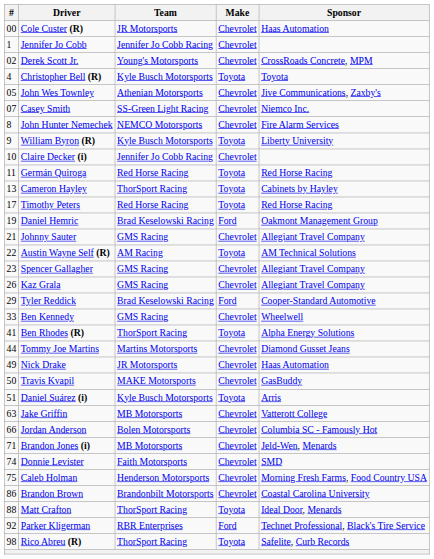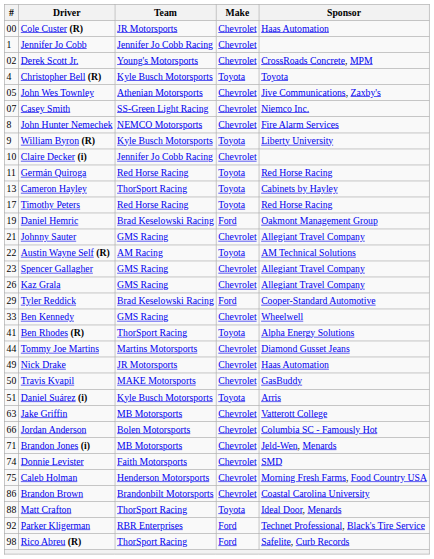Rico Abreu (R) | Make: Toyota -> Ford
